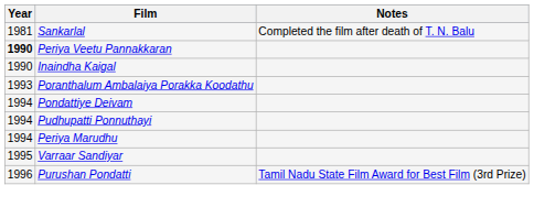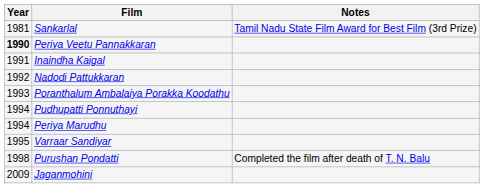Sankarlal | Notes: Completed the film after death of T. N. Balu -> Tamil Nadu State Film Award for Best Film (3rd Prize)
Inaindha Kaigal | Year: 1990 -> 1991
+ row: 1992 | Nadodi Pattukkaran
- row: 1994 | Pondattiye Deivam
Purushan Pondatti | Year: 1996 -> 1998
Purushan Pondatti | Notes: Tamil Nadu State Film Award for Best Film (3rd Prize) -> Completed the film after death of T. N. Balu
+ row: 2009 | Jaganmohini
